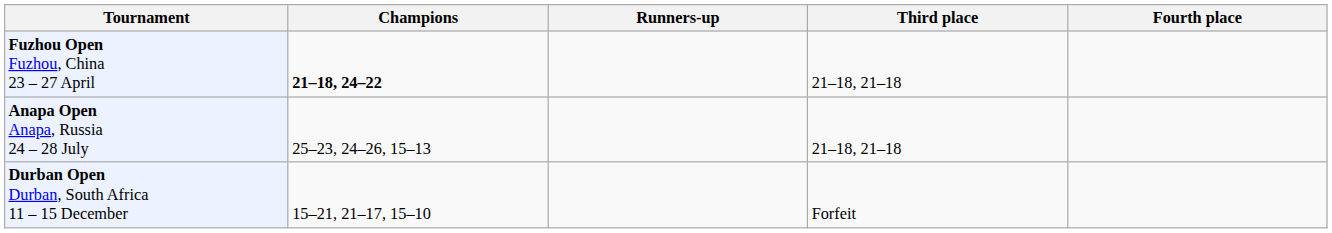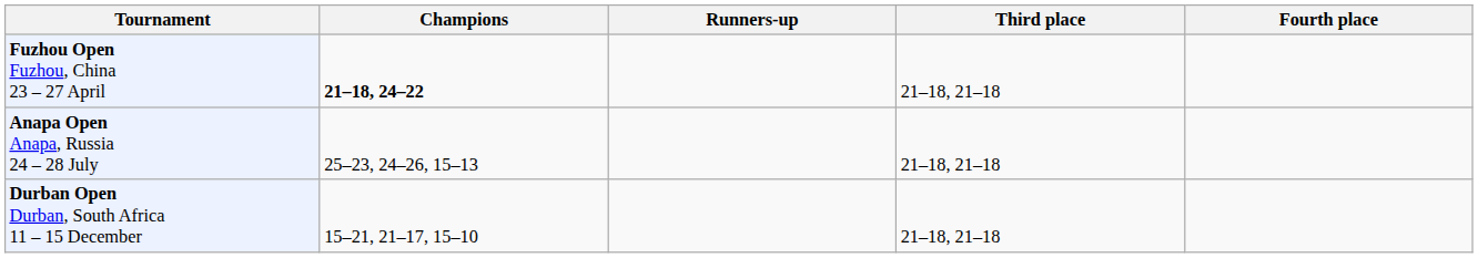Durban Open Durban, South Africa 11 – 15 December | Third place: Forfeit -> 21–18, 21–18
